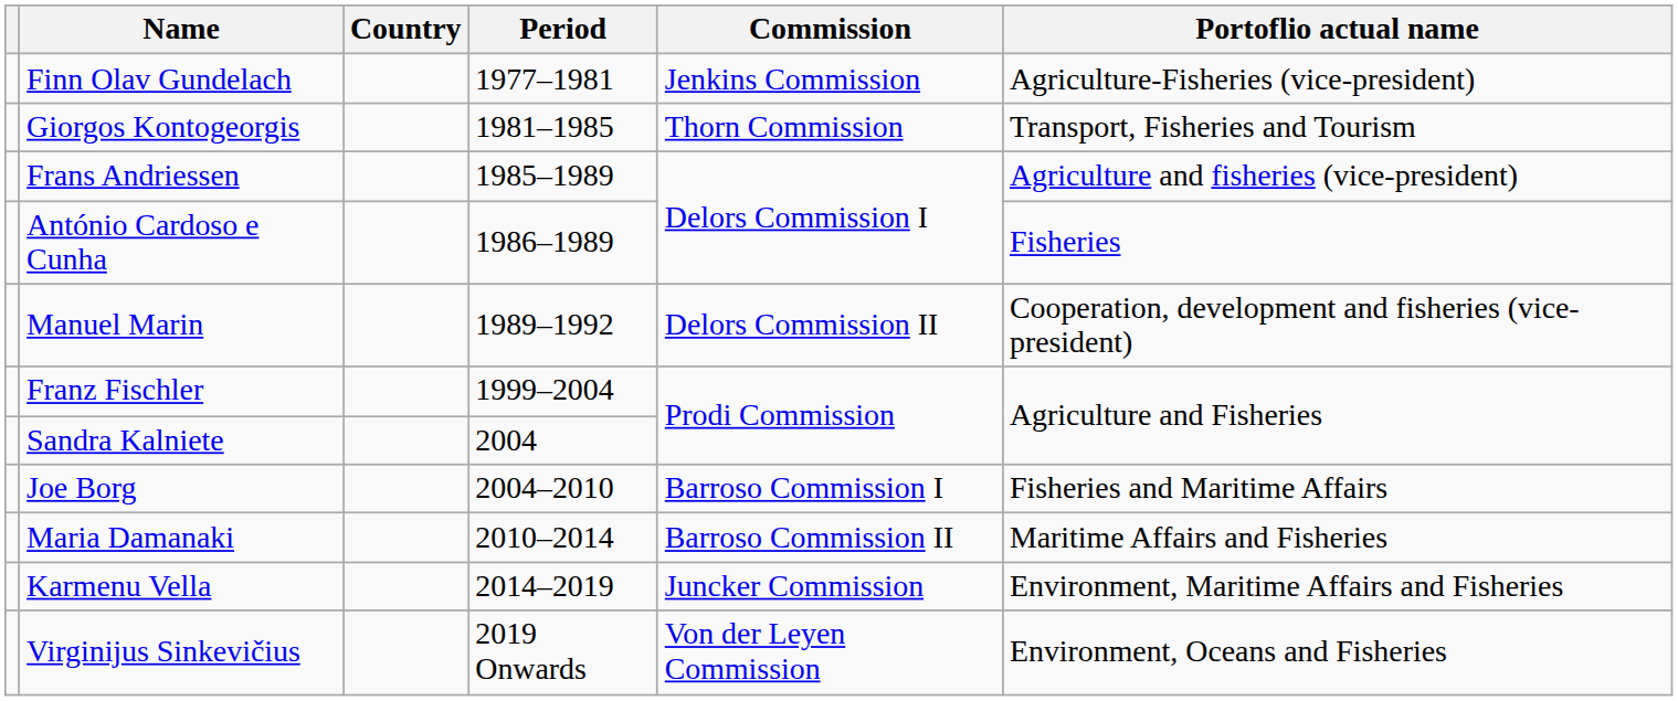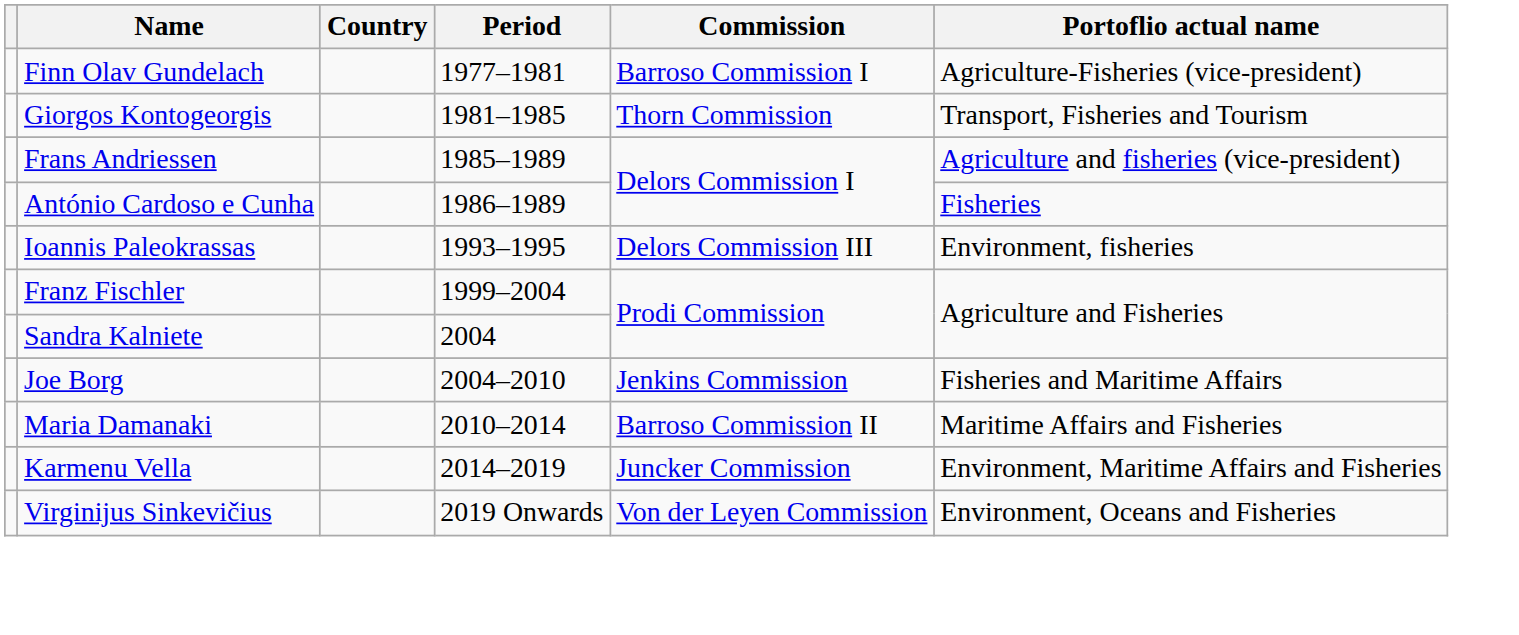Finn Olav Gundelach | Commission: Jenkins Commission -> Barroso Commission I
- row: Manuel Marin | 1989–1992 | Delors Commission II | Cooperation, development and fisheries (vice-president)
+ row: Ioannis Paleokrassas | 1993–1995 | Delors Commission III | Environment, fisheries
Joe Borg | Commission: Barroso Commission I -> Jenkins Commission
